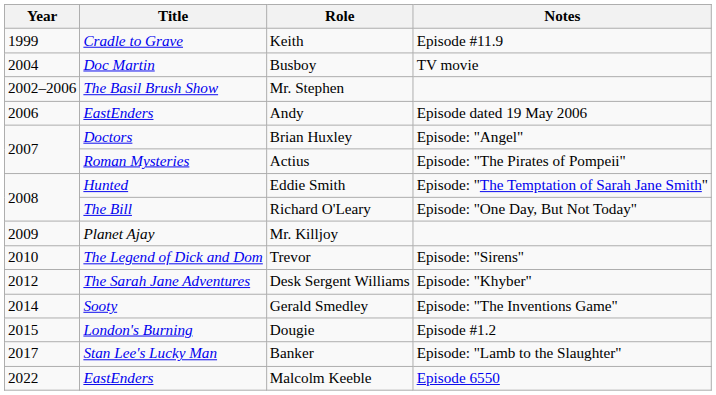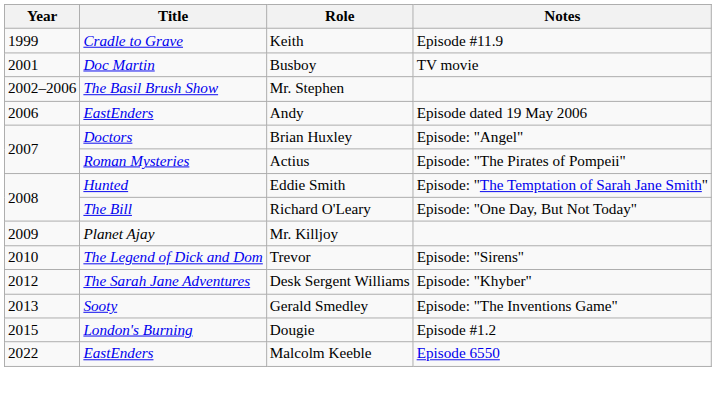Busboy | Year: 2004 -> 2001
Gerald Smedley | Year: 2014 -> 2013
- row: 2017 | Stan Lee's Lucky Man | Banker | Episode: "Lamb to the Slaughter"
